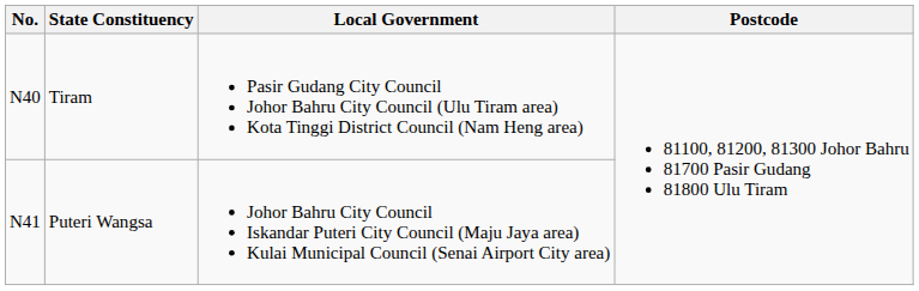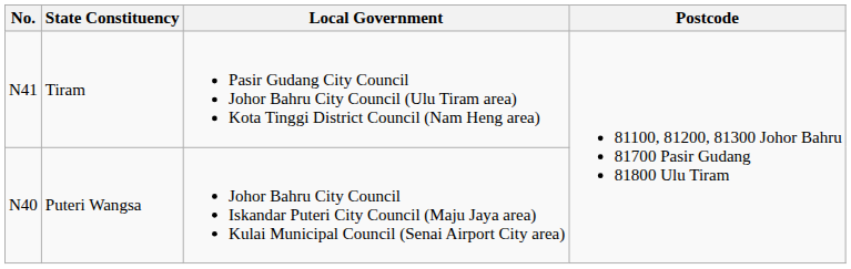Tiram | No.: N40 -> N41
Puteri Wangsa | No.: N41 -> N40
